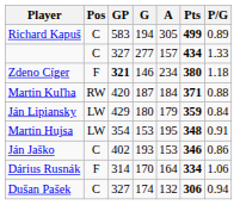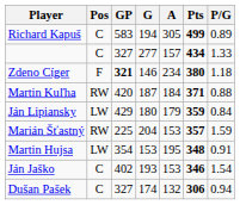+ row: Marián Šťastný | RW | 225 | 204 | 153 | 357 | 1.59
Ján Jaško | P/G: 0.86 -> 1.54
- row: Dárius Rusnák | F | 314 | 170 | 164 | 334 | 1.06
